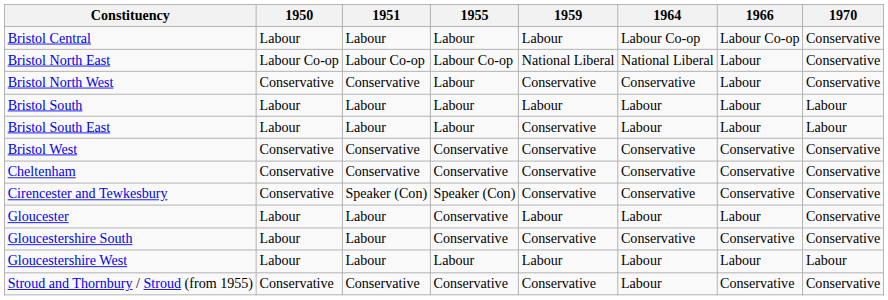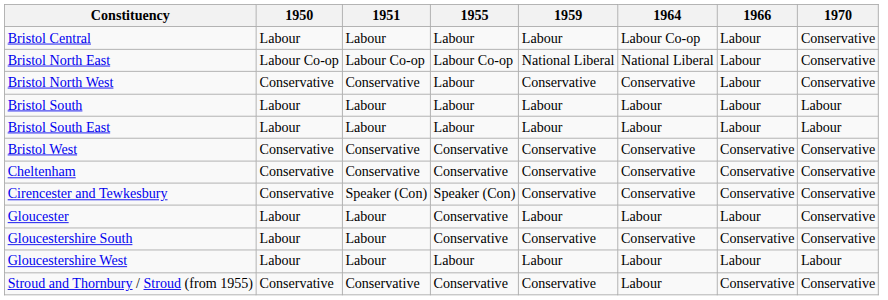Bristol Central | 1966: Labour Co-op -> Labour
Bristol South East | 1959: Conservative -> Labour
